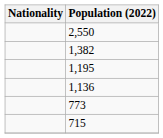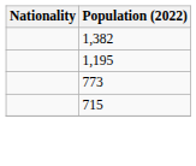- row: 2,550
- row: 1,136
